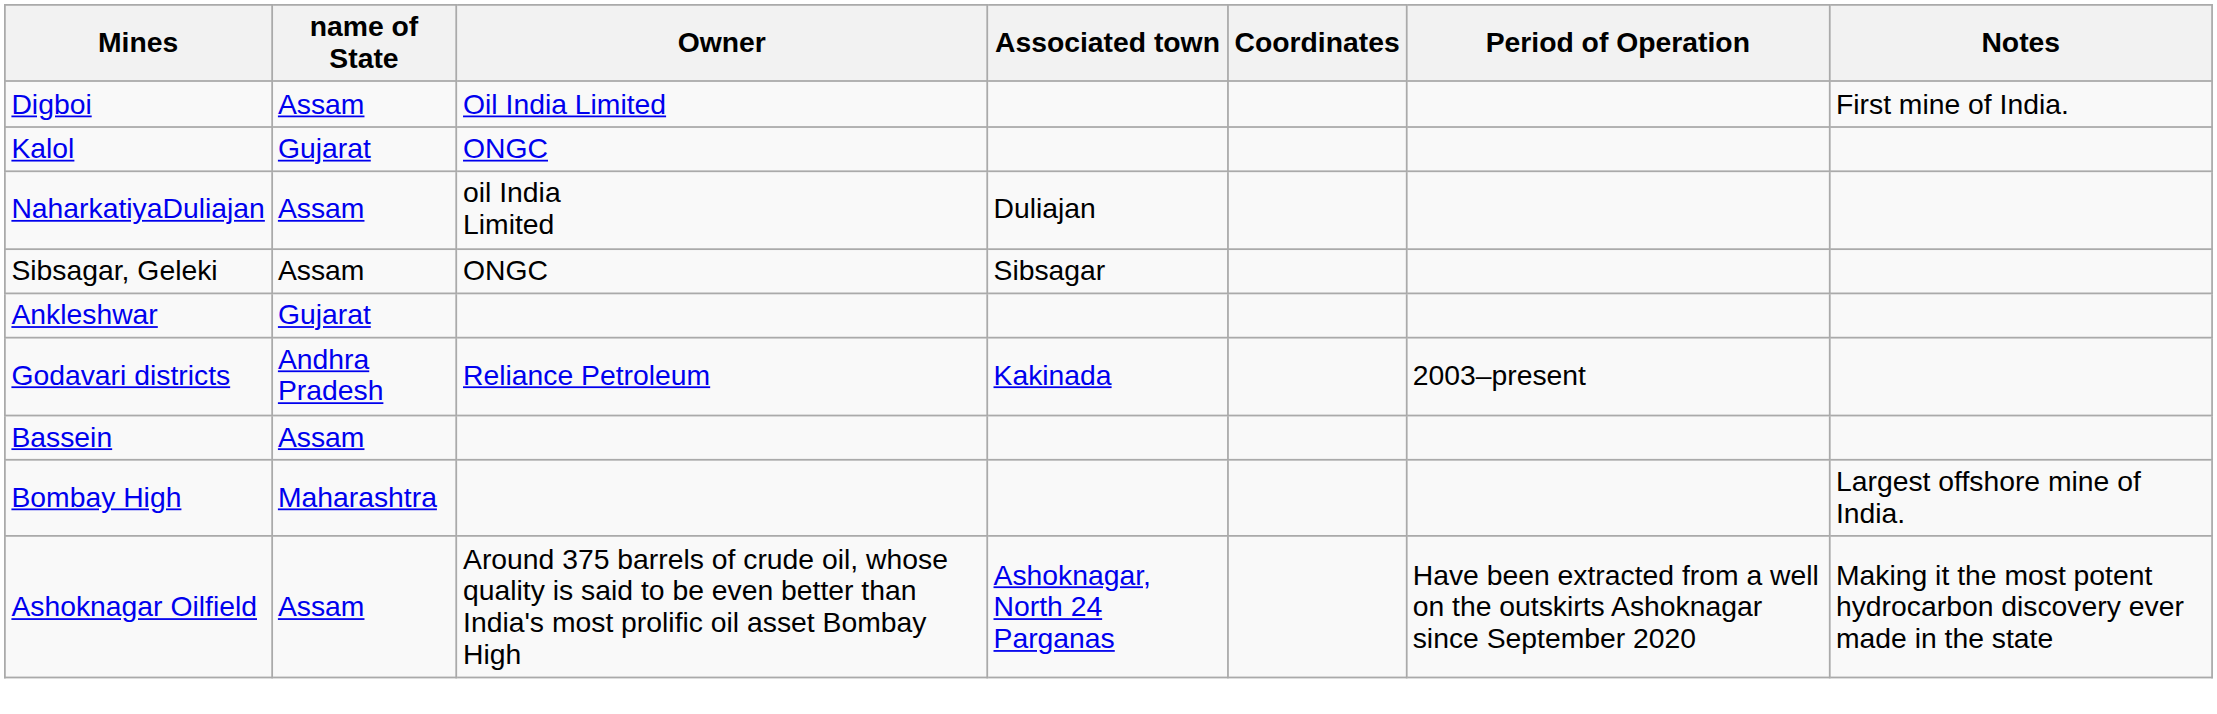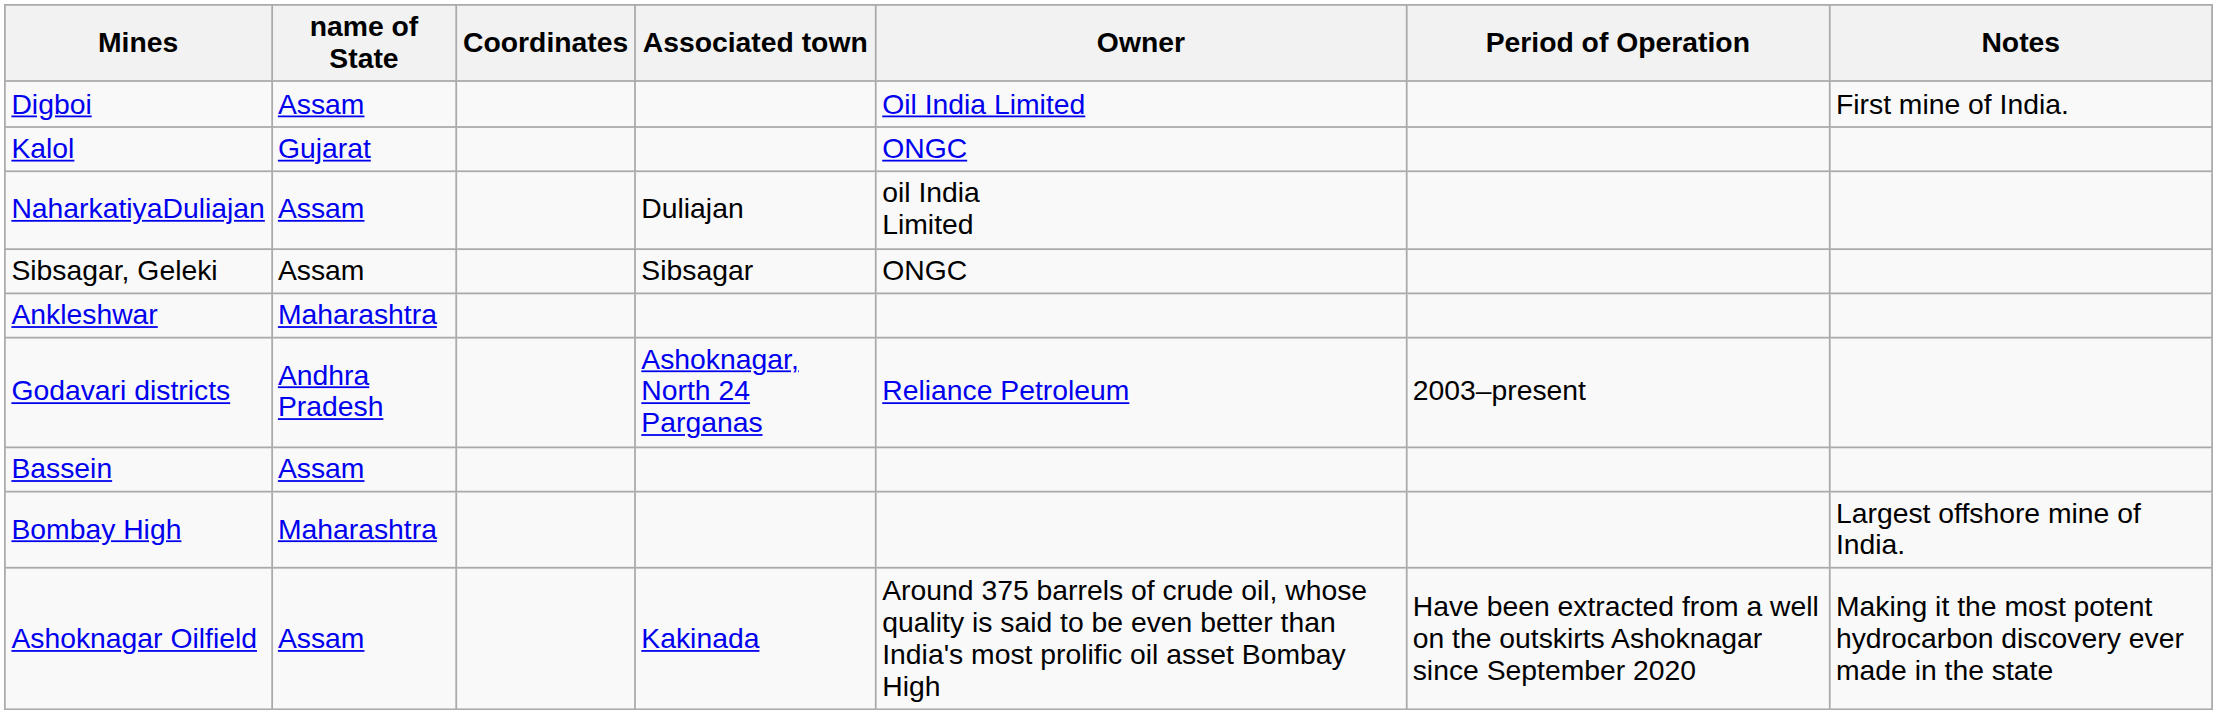columns swapped: Coordinates <-> Owner
Ankleshwar | name of State: Gujarat -> Maharashtra
Godavari districts | Associated town: Kakinada -> Ashoknagar, North 24 Parganas
Ashoknagar Oilfield | Associated town: Ashoknagar, North 24 Parganas -> Kakinada
